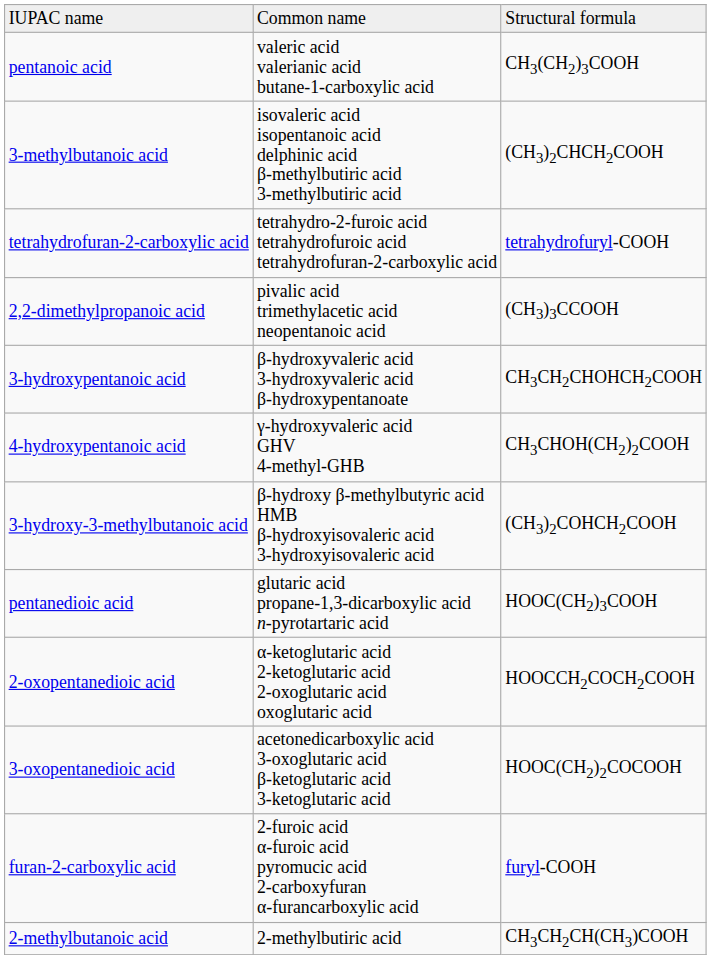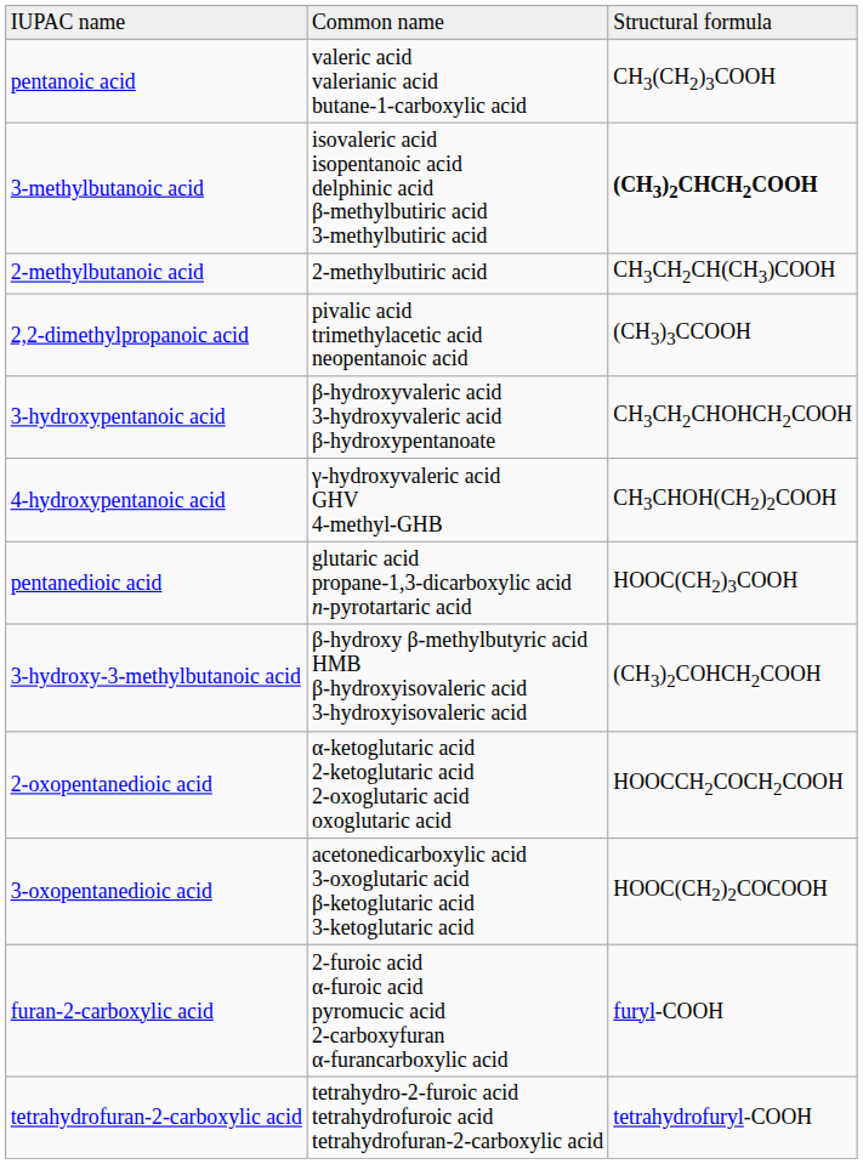3-methylbutanoic acid | column 3: normal -> bold
rows swapped: 2-methylbutanoic acid <-> tetrahydrofuran-2-carboxylic acid
rows swapped: 3-hydroxy-3-methylbutanoic acid <-> pentanedioic acid
